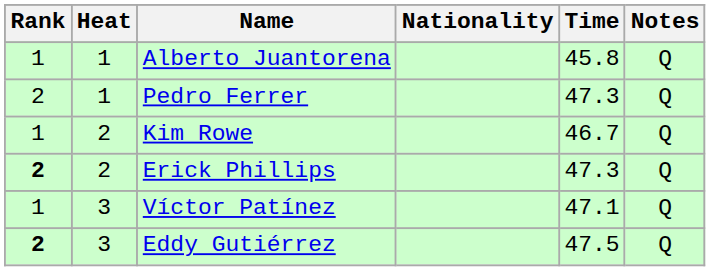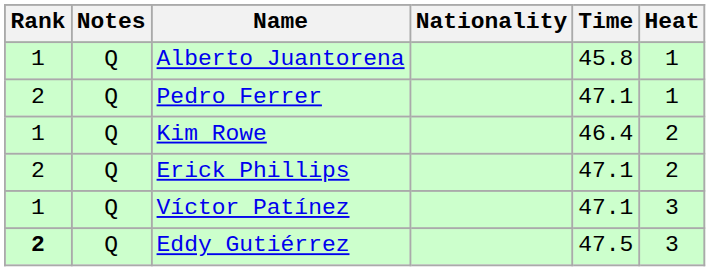columns swapped: Heat <-> Notes
Pedro Ferrer | Time: 47.3 -> 47.1
Kim Rowe | Time: 46.7 -> 46.4
Erick Phillips | Rank: bold -> normal
Erick Phillips | Time: 47.3 -> 47.1
